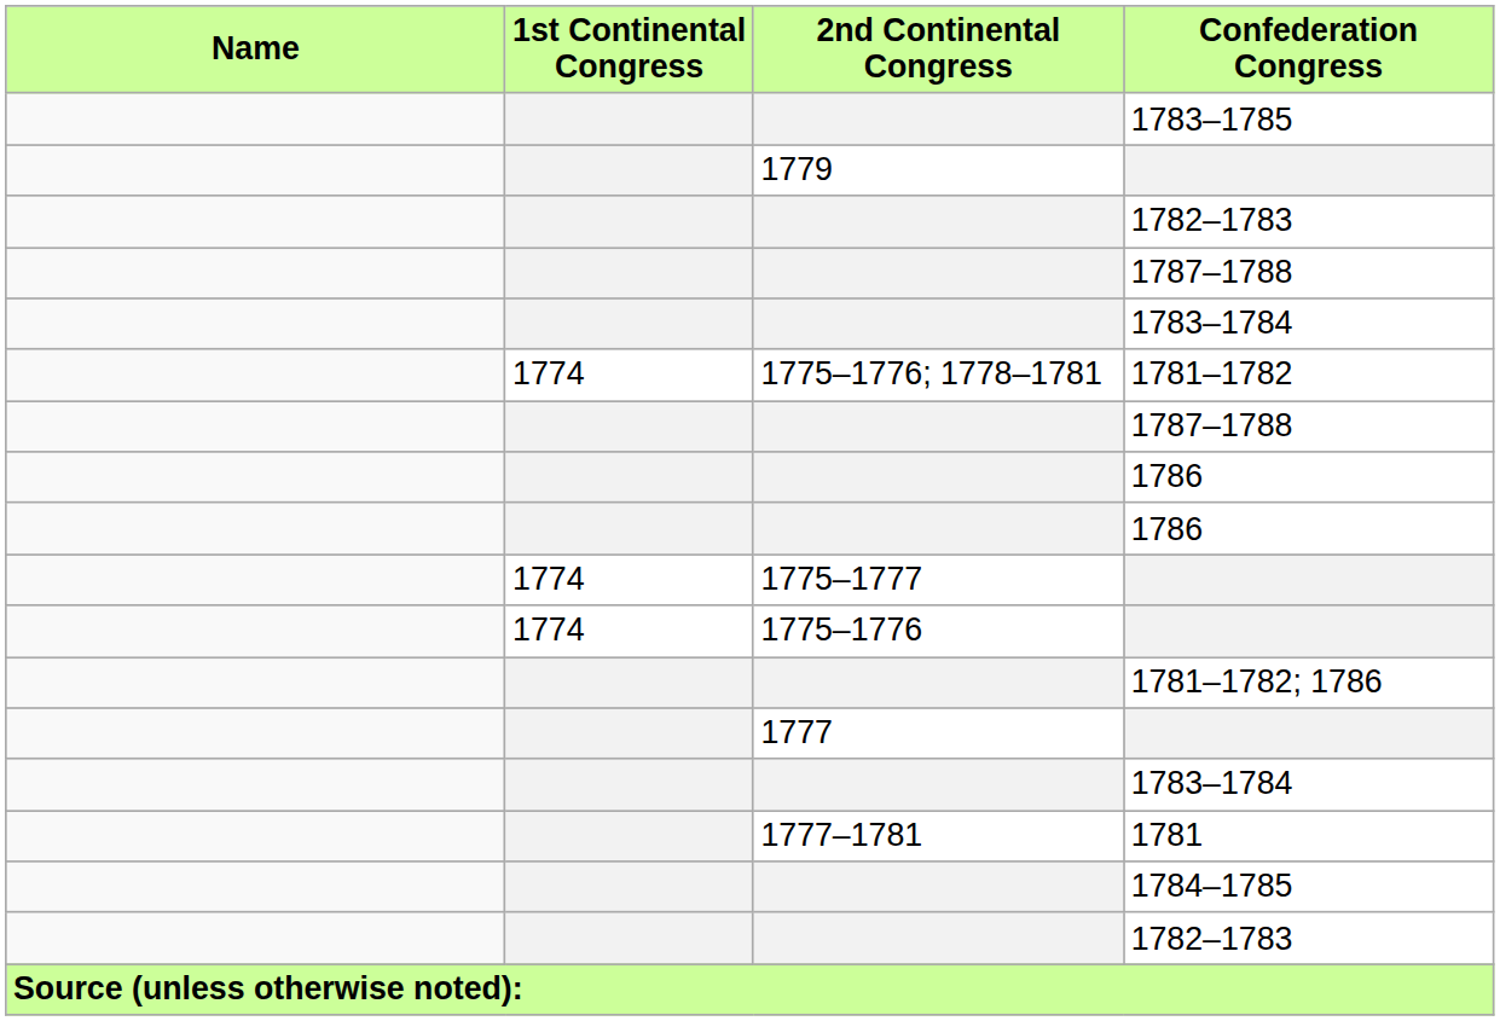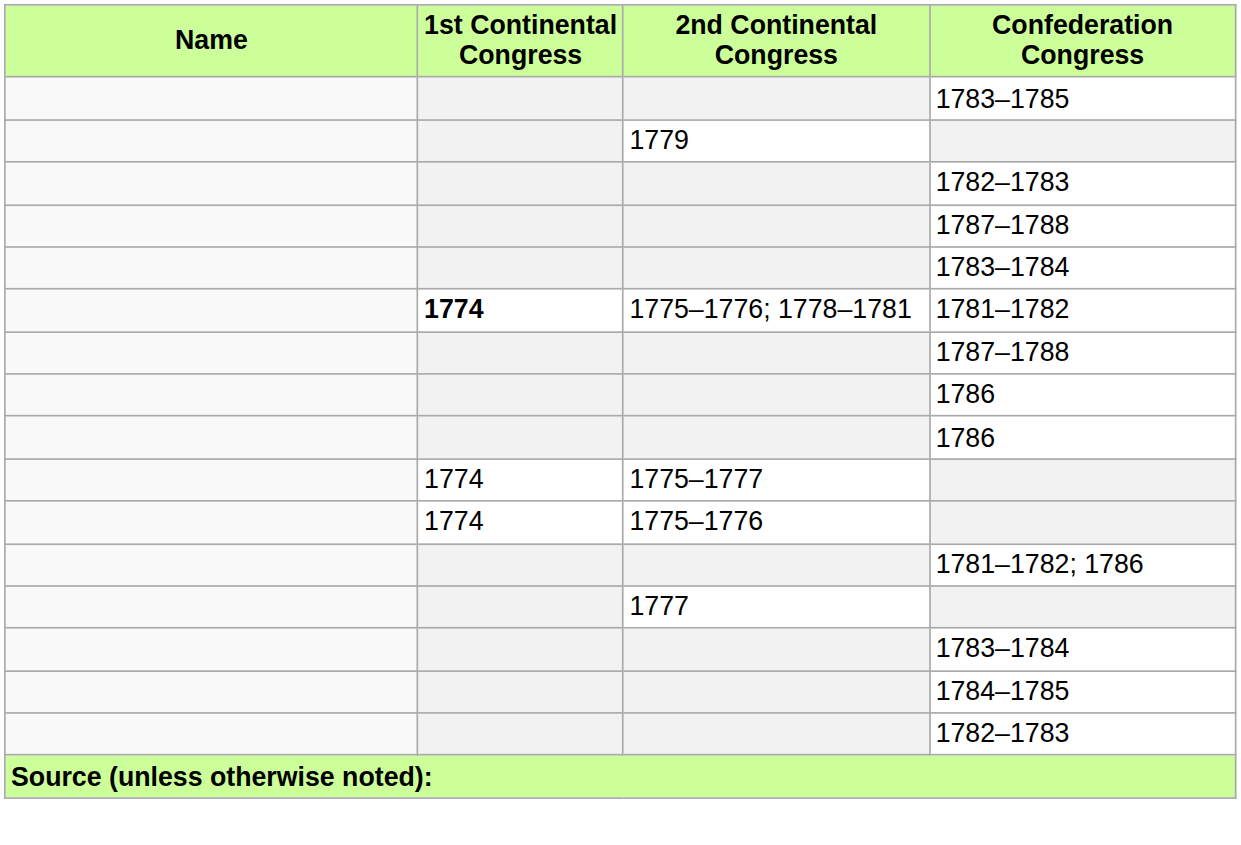1781–1782 | 1st Continental Congress: normal -> bold
- row: 1777–1781 | 1781
